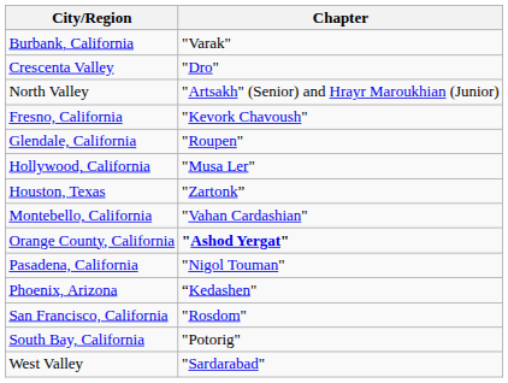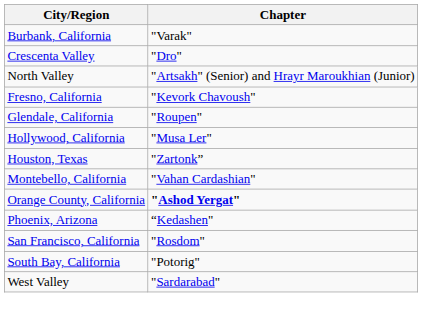- row: Pasadena, California | "Nigol Touman"
